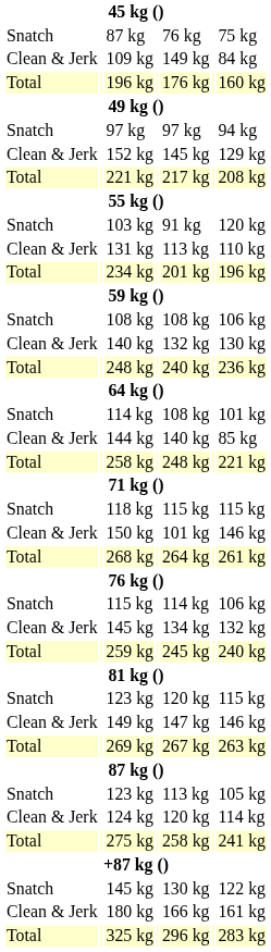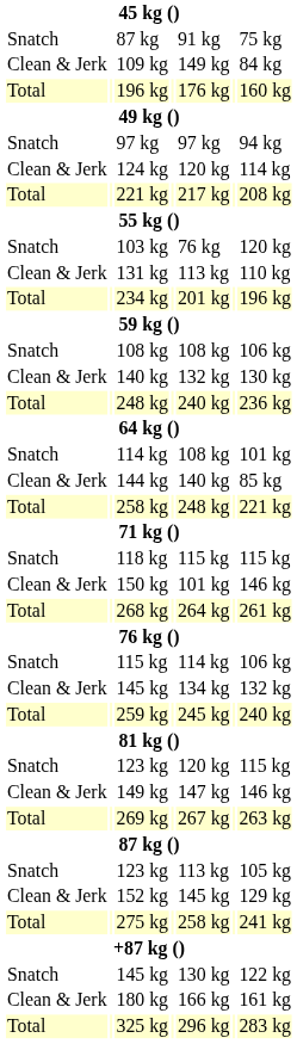87 kg | column 5: 76 kg -> 91 kg
rows swapped: 124 kg <-> 152 kg
103 kg | column 5: 91 kg -> 76 kg
